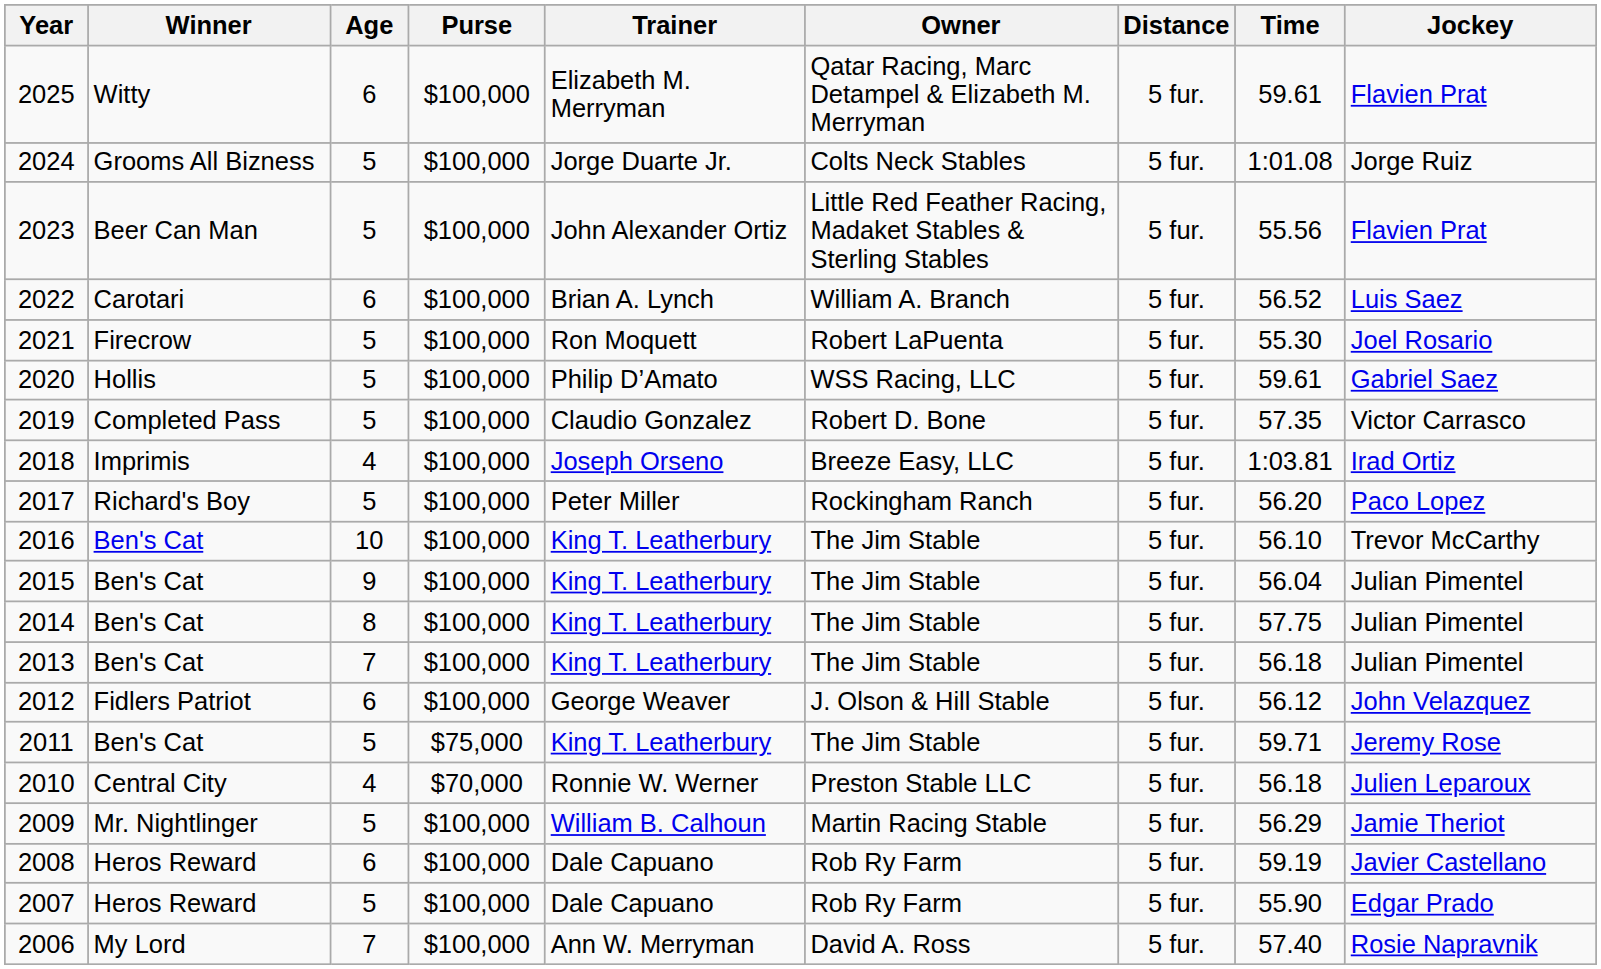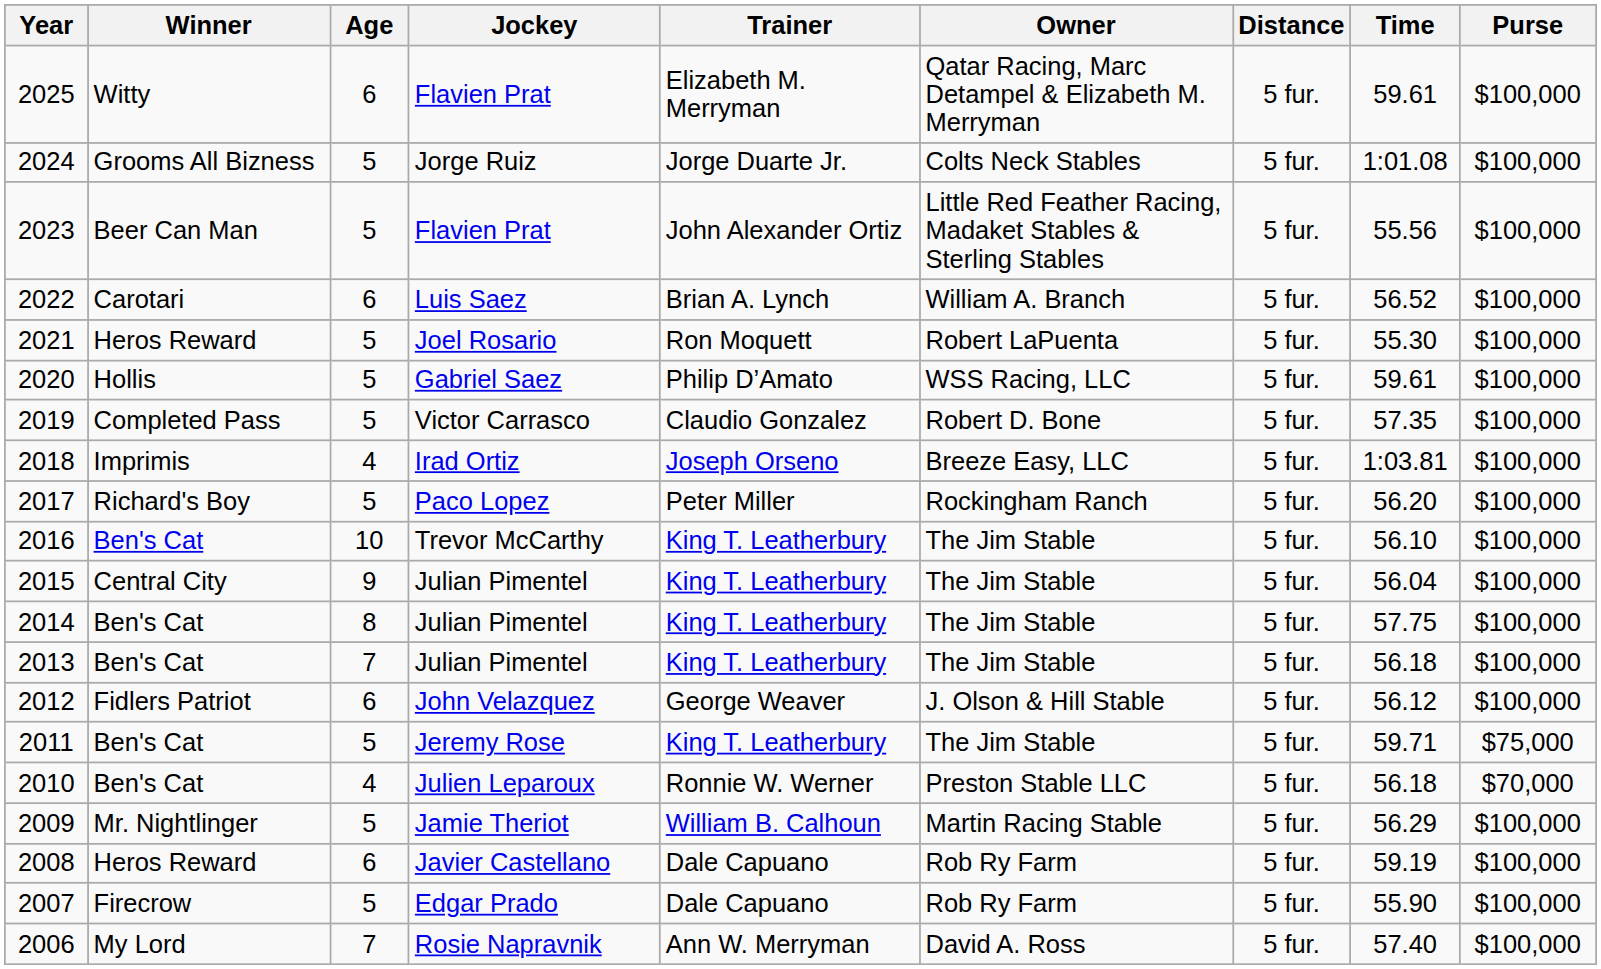columns swapped: Jockey <-> Purse
2021 | Winner: Firecrow -> Heros Reward
2015 | Winner: Ben's Cat -> Central City
2010 | Winner: Central City -> Ben's Cat
2007 | Winner: Heros Reward -> Firecrow
